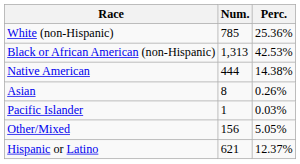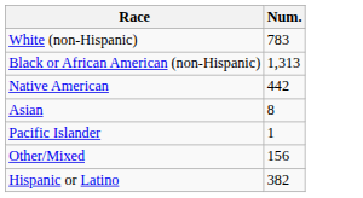- column: Perc. | 25.36% | 42.53% | 14.38% | 0.26% | 0.03% | 5.05% | 12.37%
White (non-Hispanic) | Num.: 785 -> 783
Native American | Num.: 444 -> 442
Hispanic or Latino | Num.: 621 -> 382
